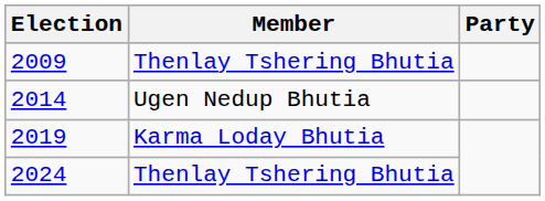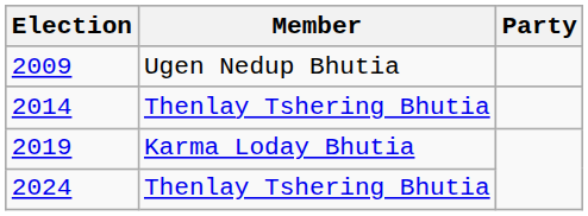2009 | Member: Thenlay Tshering Bhutia -> Ugen Nedup Bhutia
2014 | Member: Ugen Nedup Bhutia -> Thenlay Tshering Bhutia
